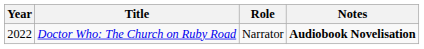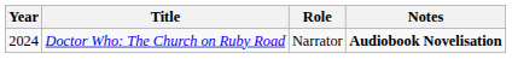Doctor Who: The Church on Ruby Road | Year: 2022 -> 2024
